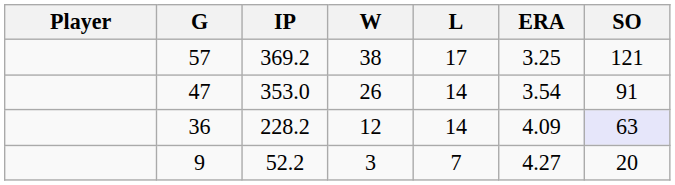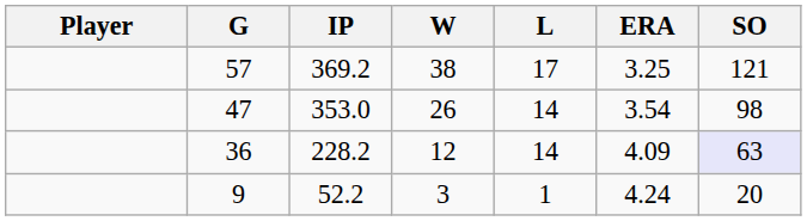353.0 | SO: 91 -> 98
52.2 | L: 7 -> 1
52.2 | ERA: 4.27 -> 4.24
